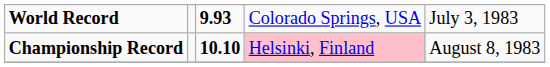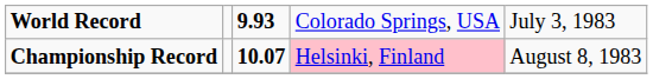Championship Record | column 3: 10.10 -> 10.07
